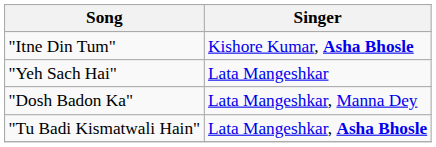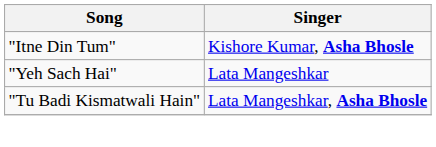- row: "Dosh Badon Ka" | Lata Mangeshkar, Manna Dey
